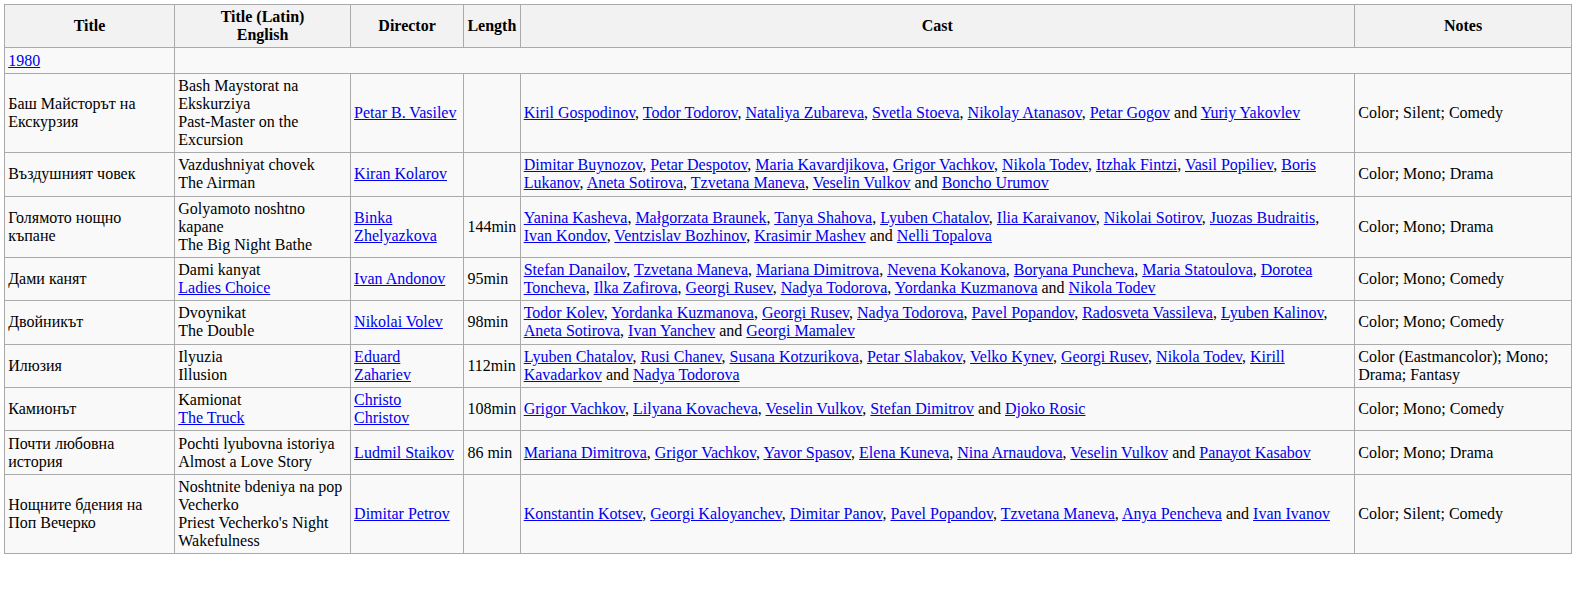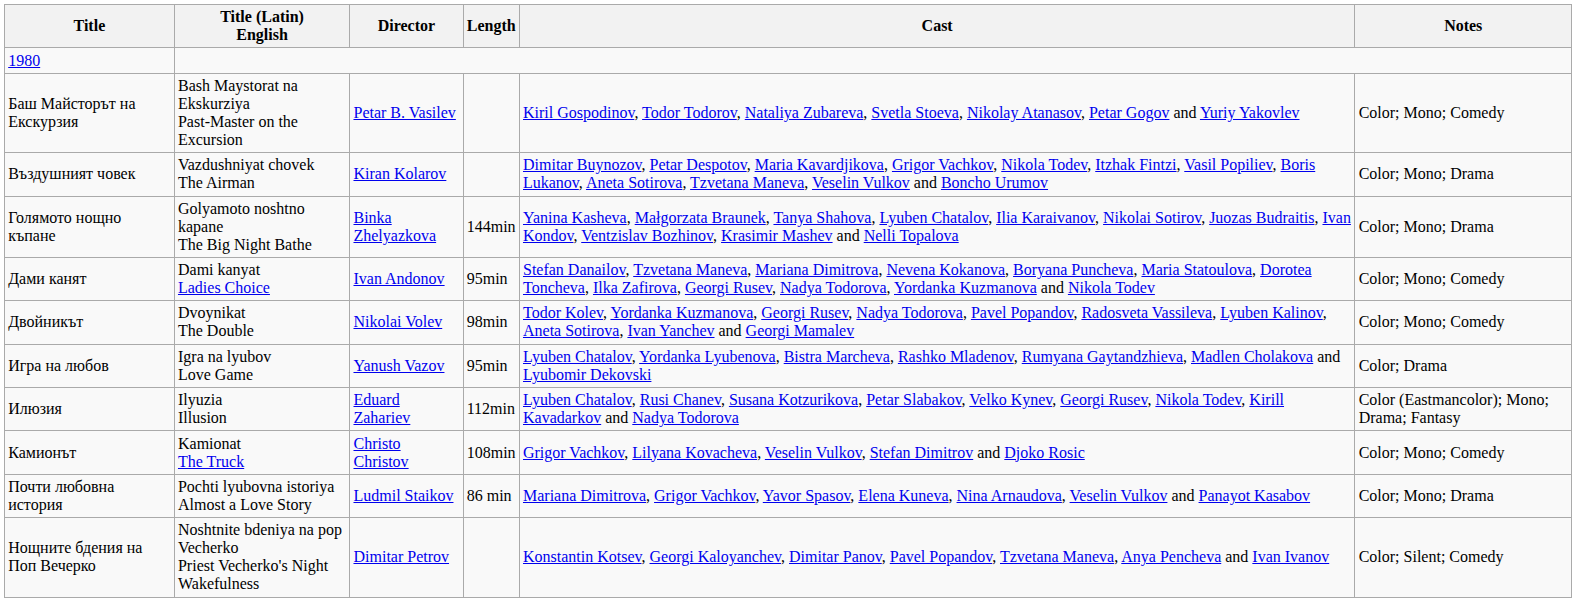Баш Майсторът на Екскурзия | Notes: Color; Silent; Comedy -> Color; Mono; Comedy
+ row: Игра на любов | Igra na lyubov Love Game | Yanush Vazov | 95min | Lyuben Chatalov, Yordanka Lyubenova, Bistra Marcheva, Rashko Mladenov, Rumyana Gaytandzhieva, Madlen Cholakova and Lyubomir Dekovski | Color; Drama
